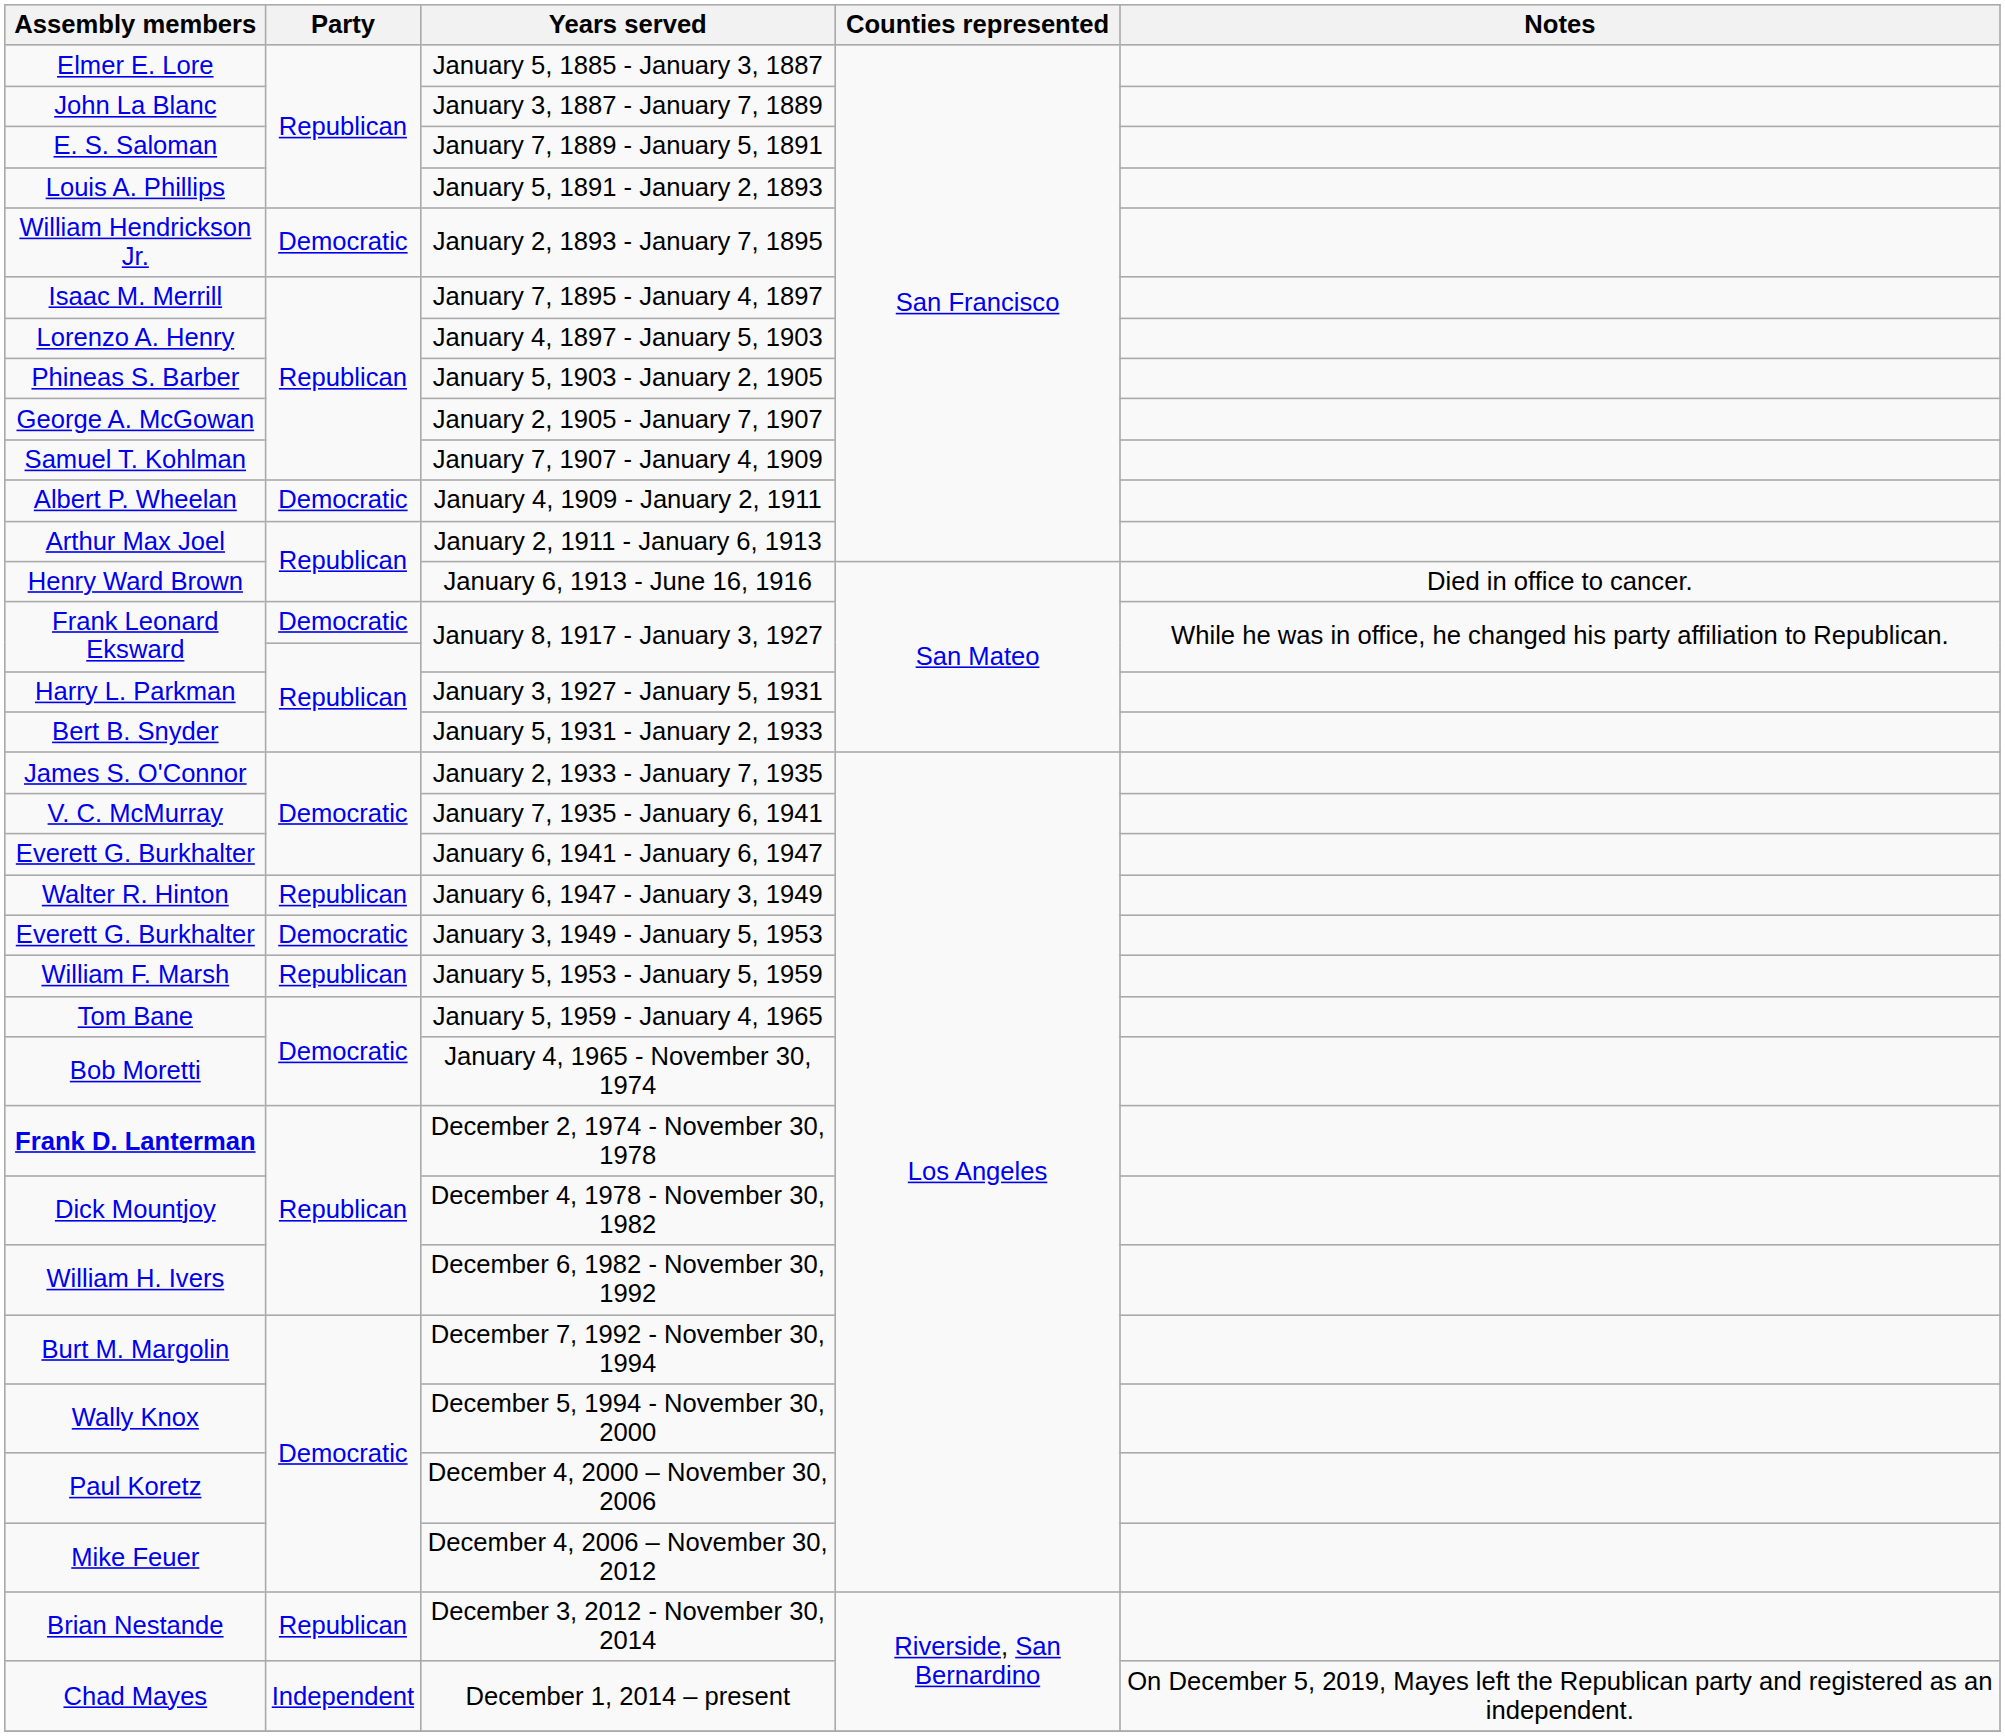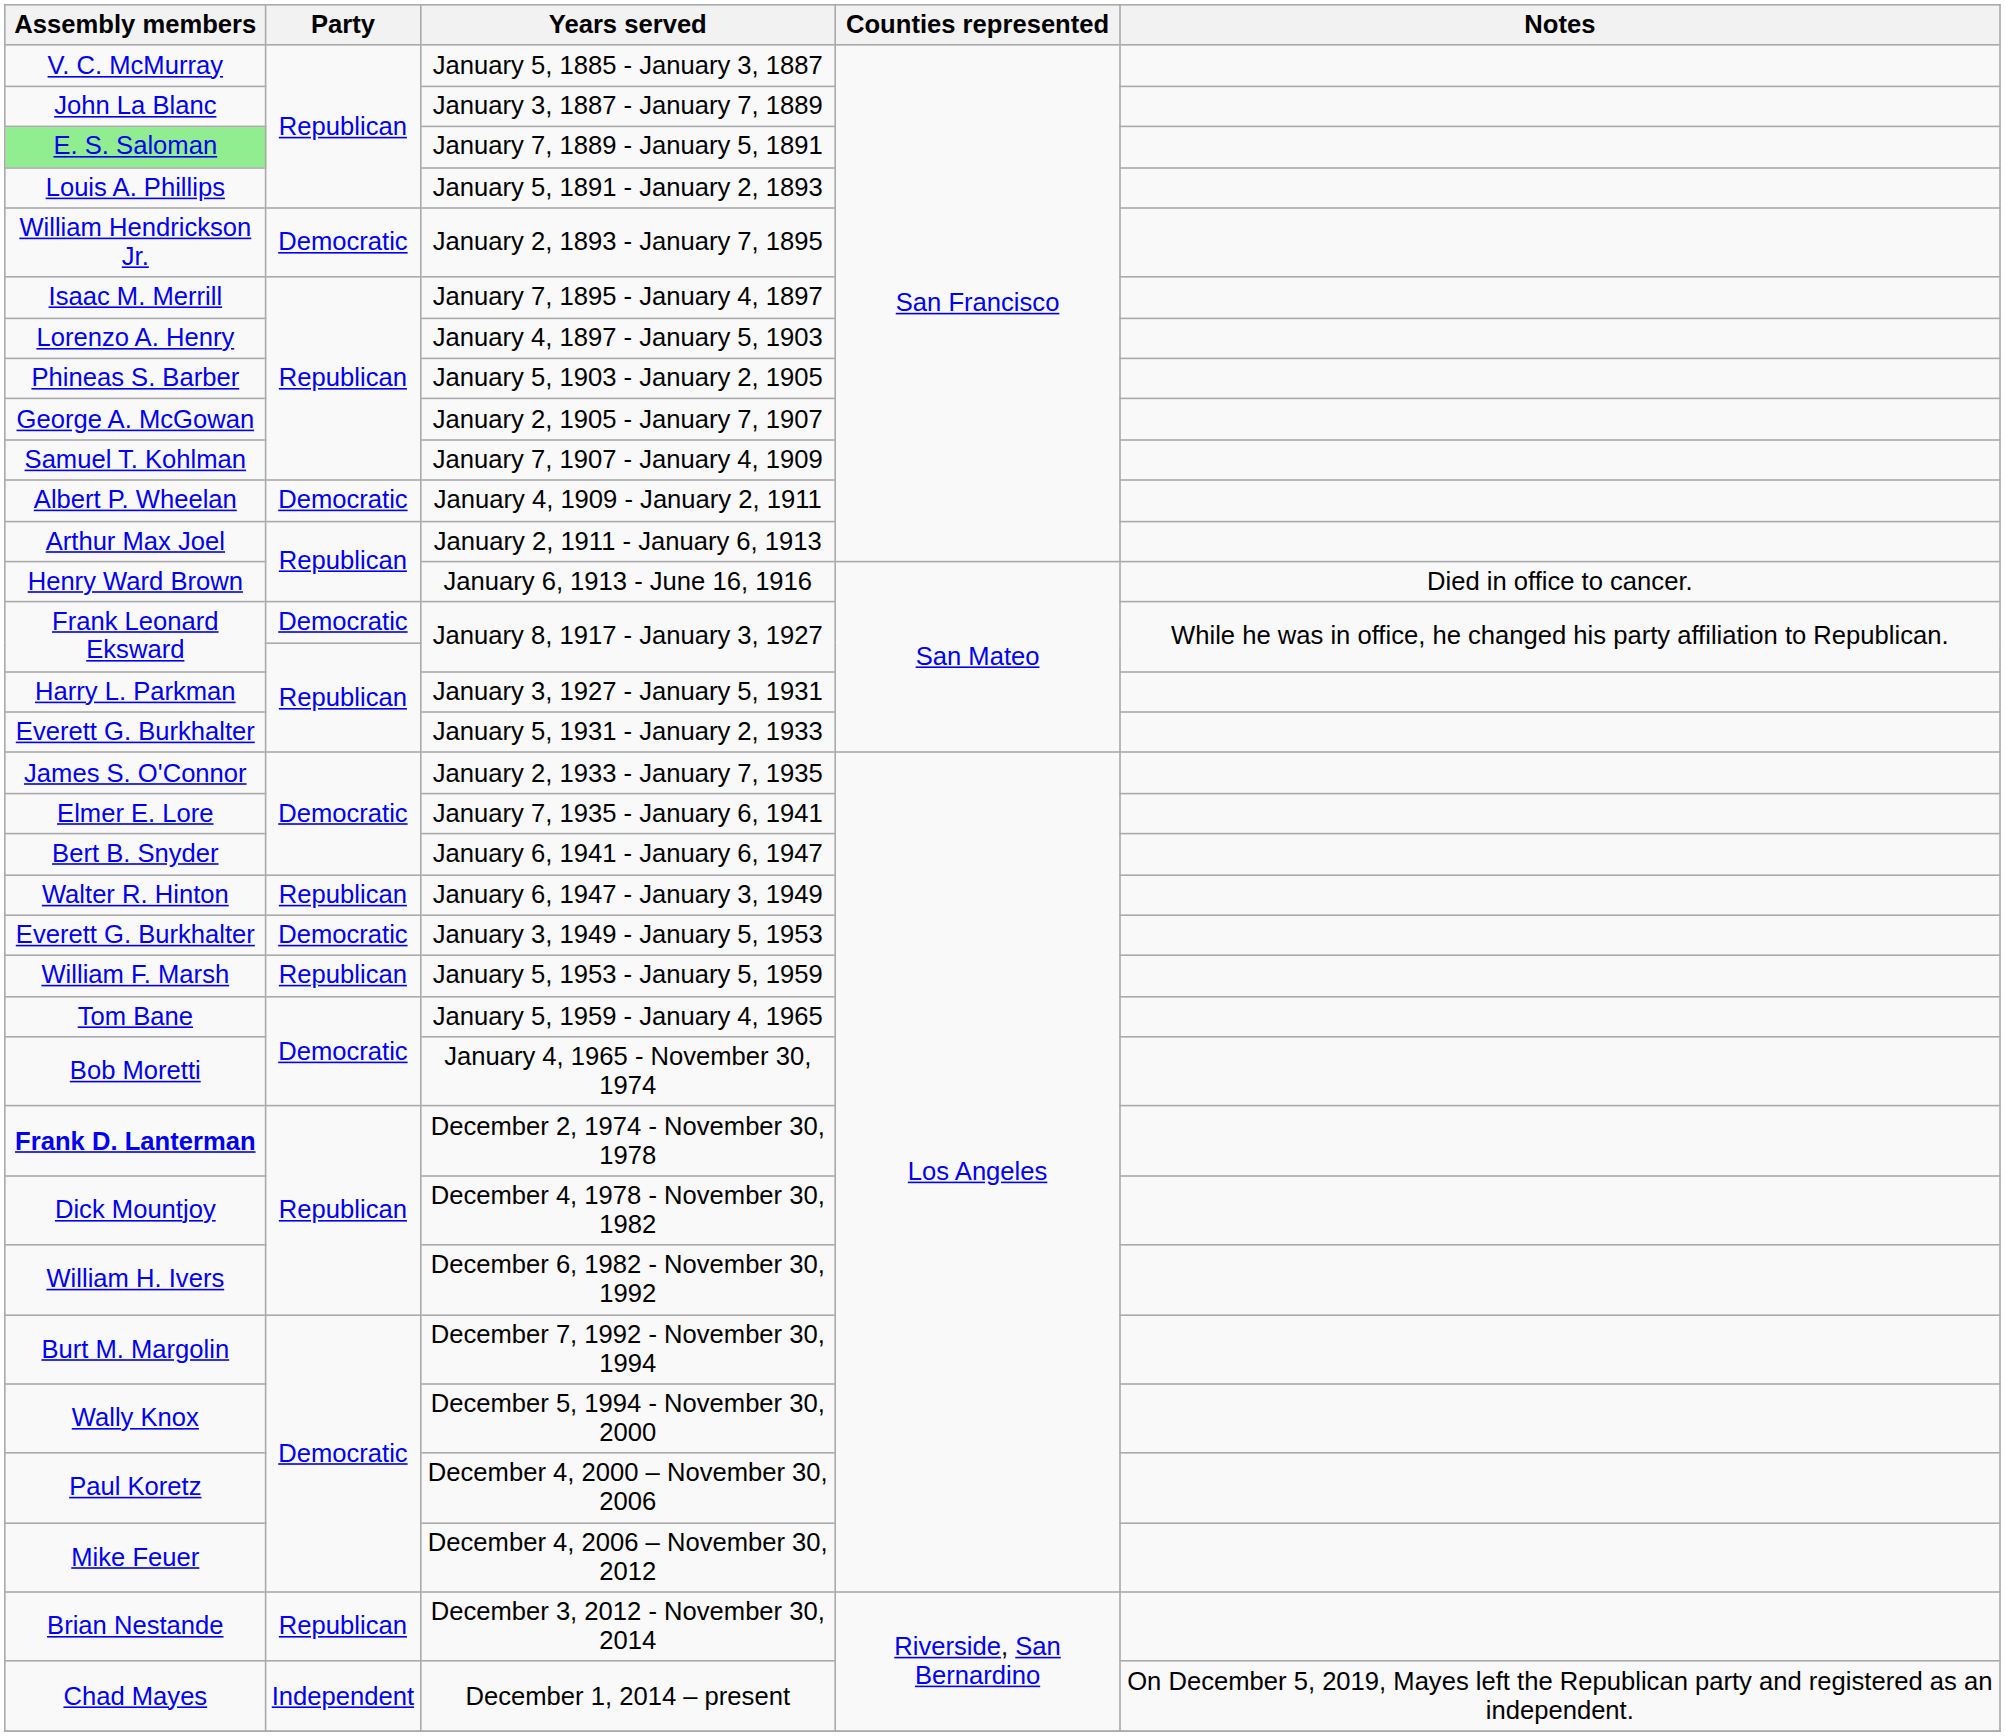January 5, 1885 - January 3, 1887 | Assembly members: Elmer E. Lore -> V. C. McMurray
January 7, 1889 - January 5, 1891 | Assembly members: no background -> lightgreen background
January 5, 1931 - January 2, 1933 | Assembly members: Bert B. Snyder -> Everett G. Burkhalter
January 7, 1935 - January 6, 1941 | Assembly members: V. C. McMurray -> Elmer E. Lore
January 6, 1941 - January 6, 1947 | Assembly members: Everett G. Burkhalter -> Bert B. Snyder
